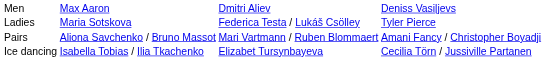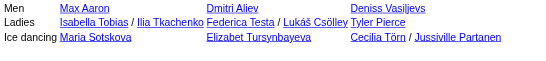Ladies | column 2: Maria Sotskova -> Isabella Tobias / Ilia Tkachenko
- row: Pairs | Aliona Savchenko / Bruno Massot | Mari Vartmann / Ruben Blommaert | Amani Fancy / Christopher Boyadji
Ice dancing | column 2: Isabella Tobias / Ilia Tkachenko -> Maria Sotskova
